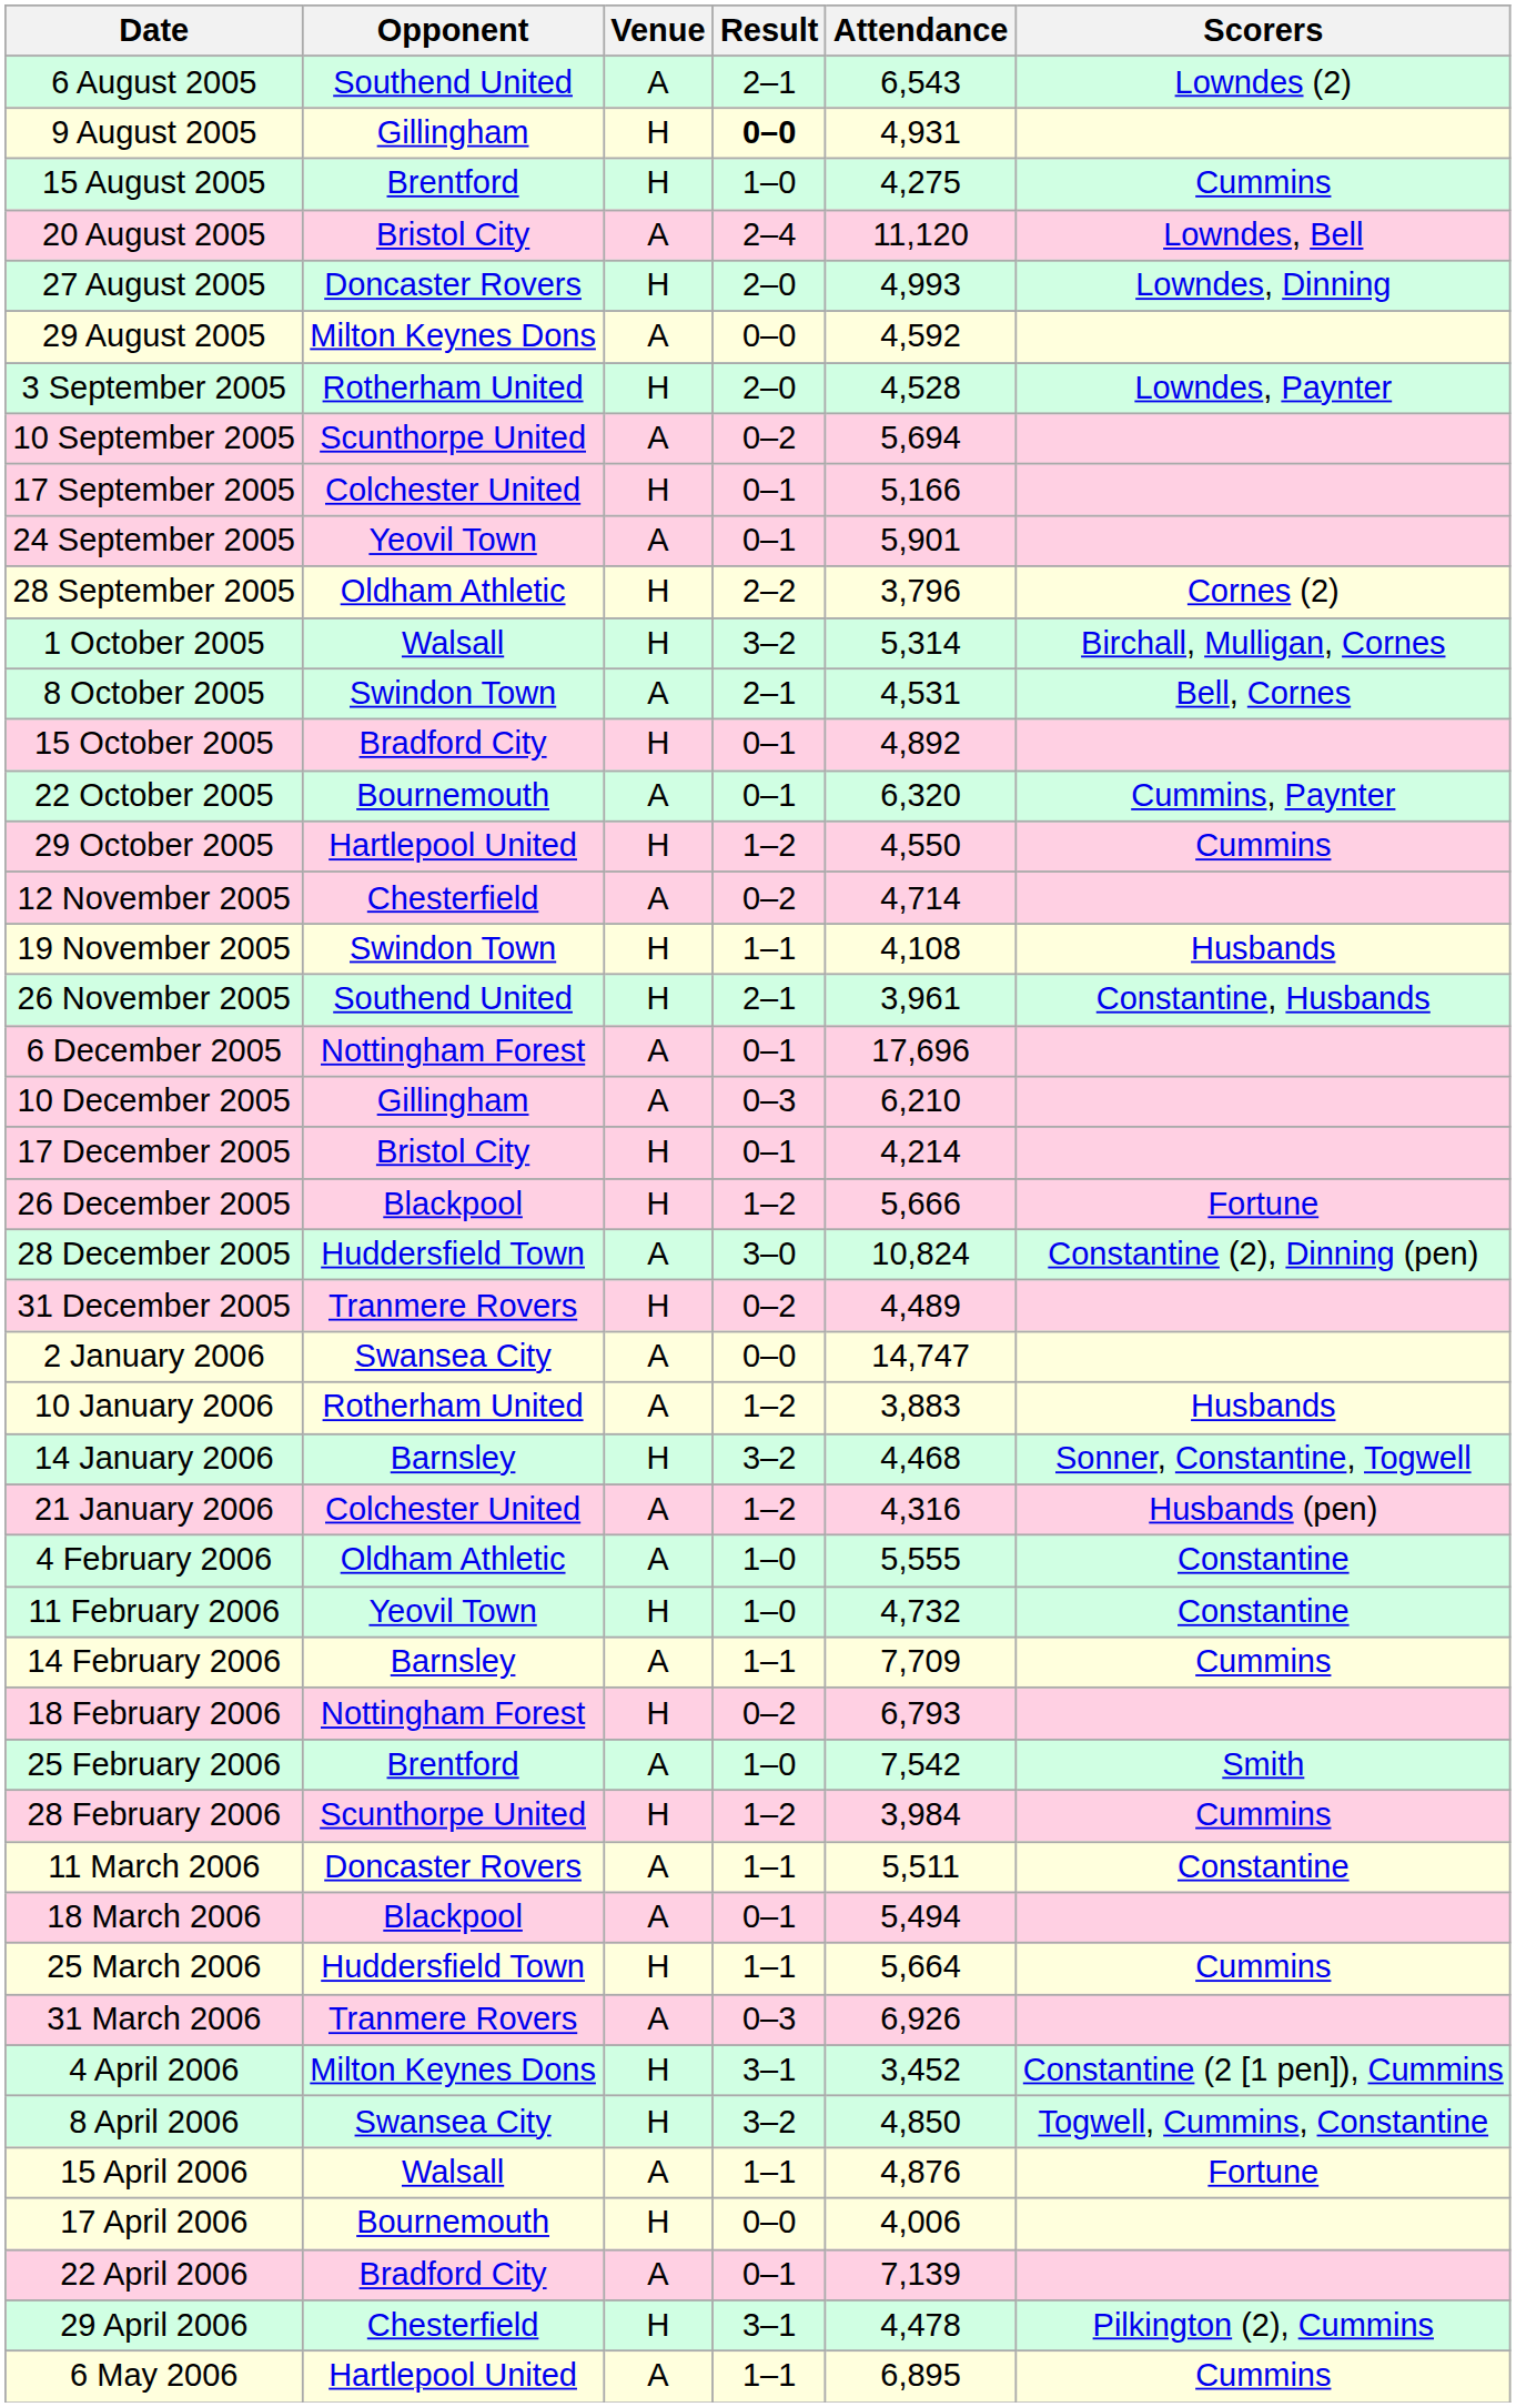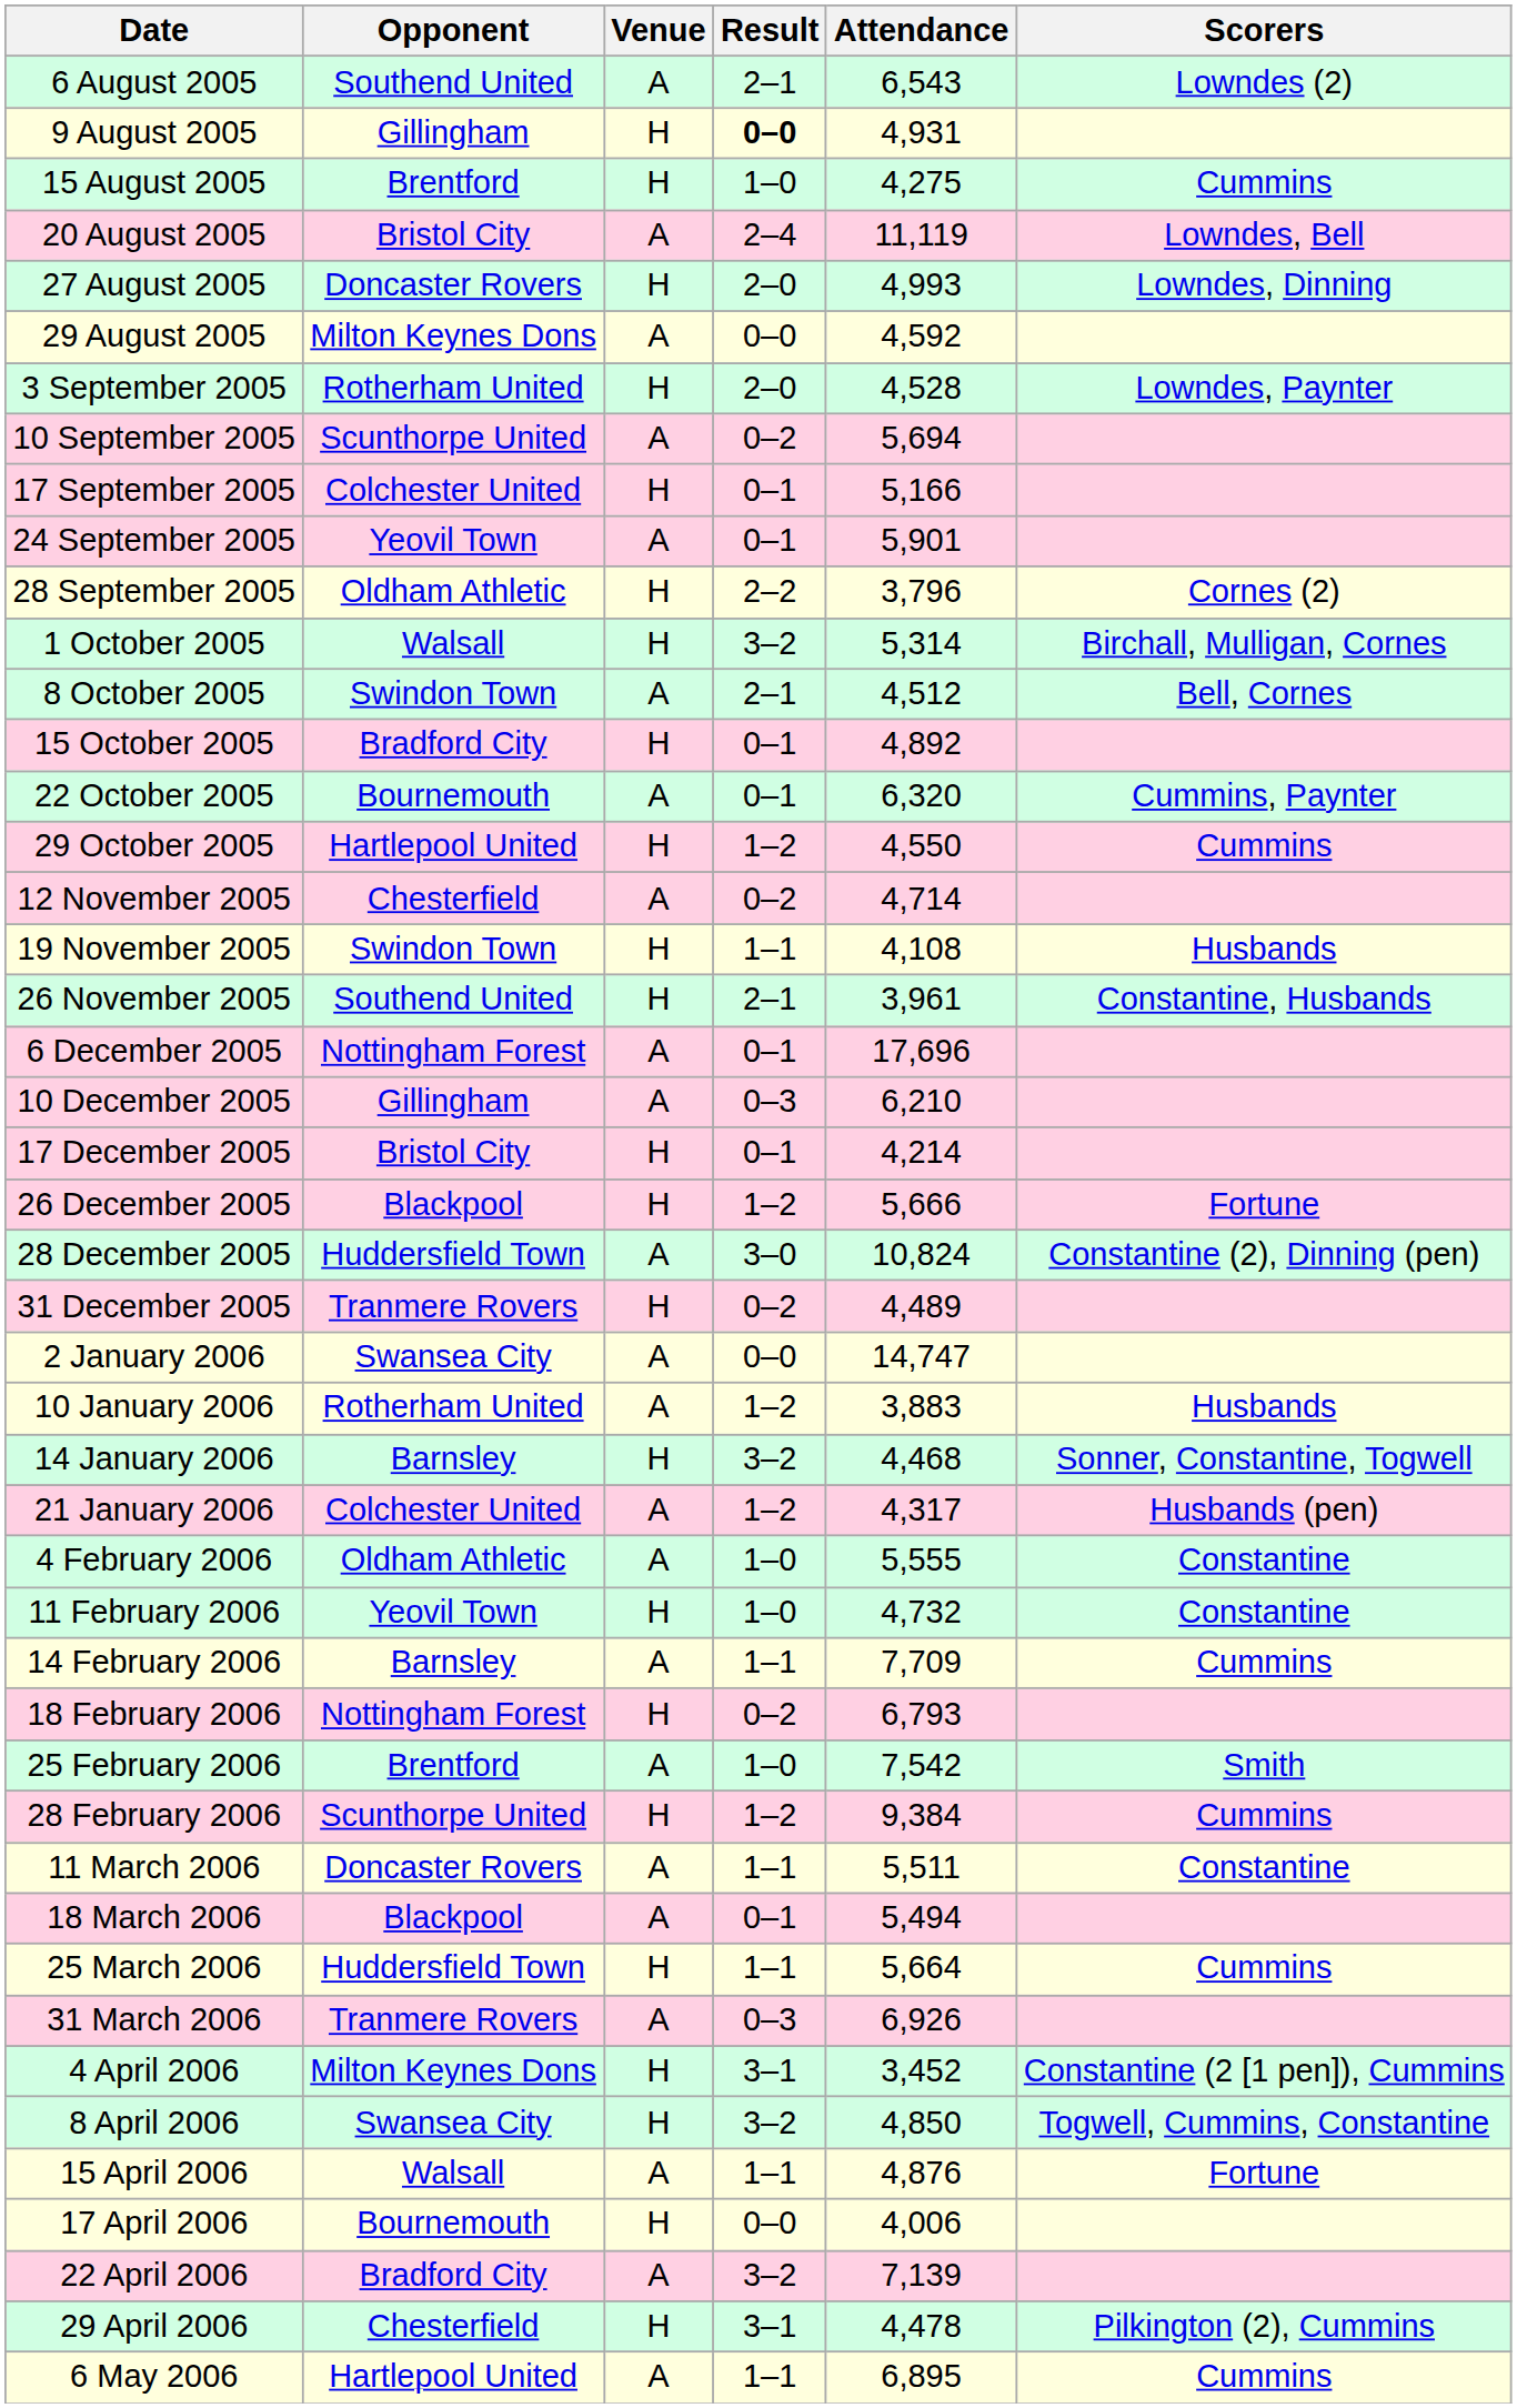20 August 2005 | Attendance: 11,120 -> 11,119
8 October 2005 | Attendance: 4,531 -> 4,512
21 January 2006 | Attendance: 4,316 -> 4,317
28 February 2006 | Attendance: 3,984 -> 9,384
22 April 2006 | Result: 0–1 -> 3–2
